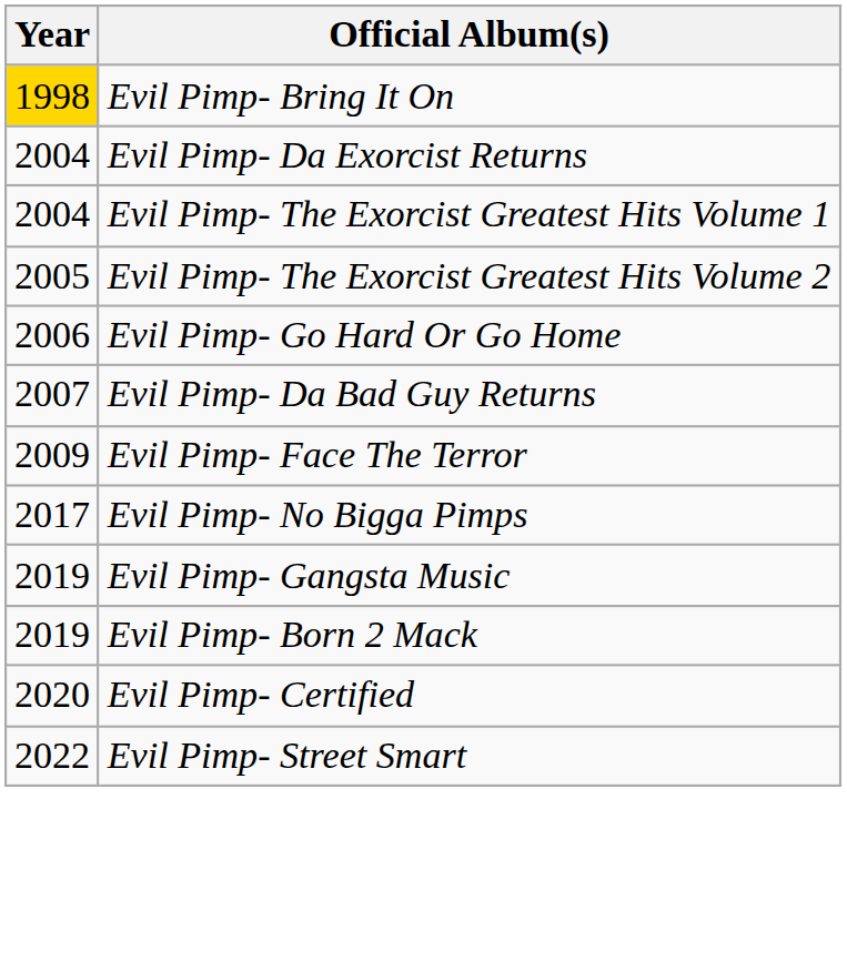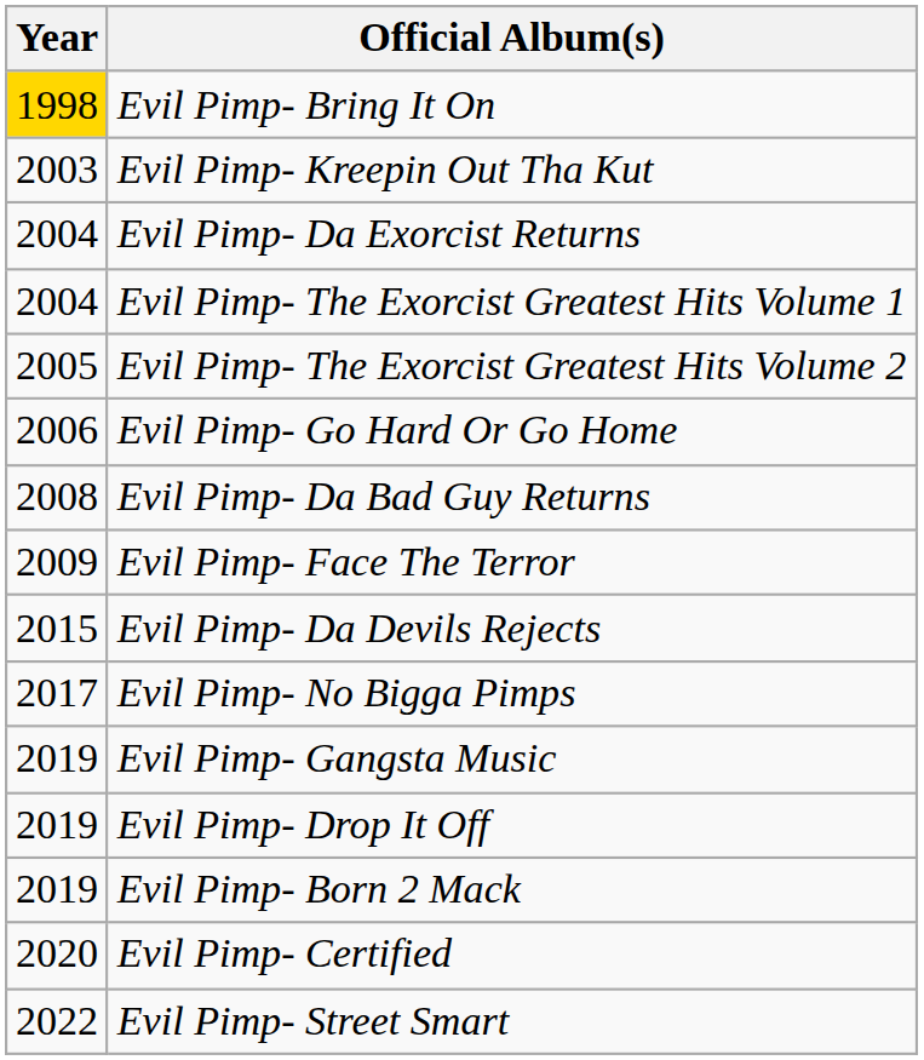+ row: 2003 | Evil Pimp- Kreepin Out Tha Kut
Evil Pimp- Da Bad Guy Returns | Year: 2007 -> 2008
+ row: 2015 | Evil Pimp- Da Devils Rejects
+ row: 2019 | Evil Pimp- Drop It Off
